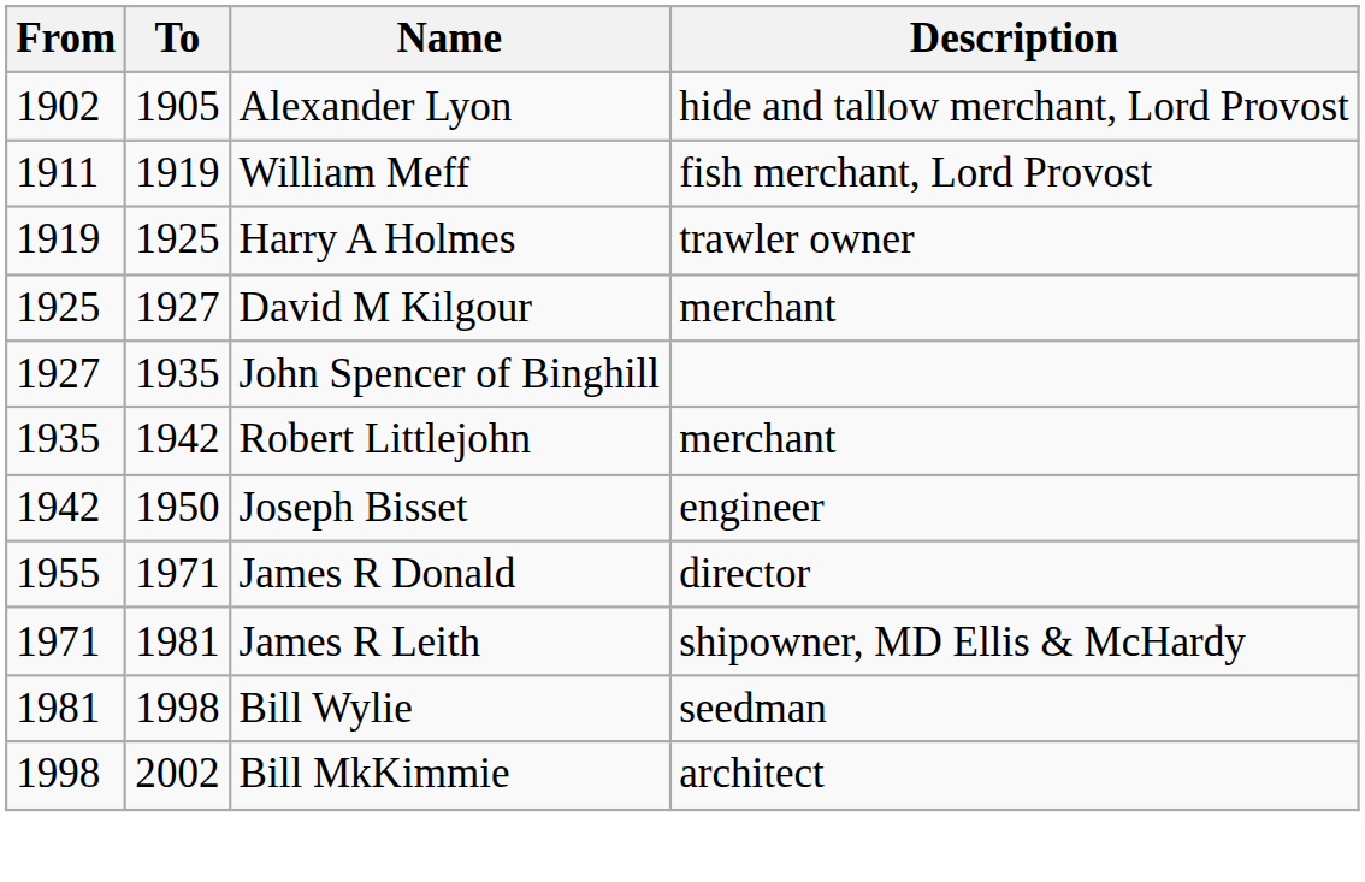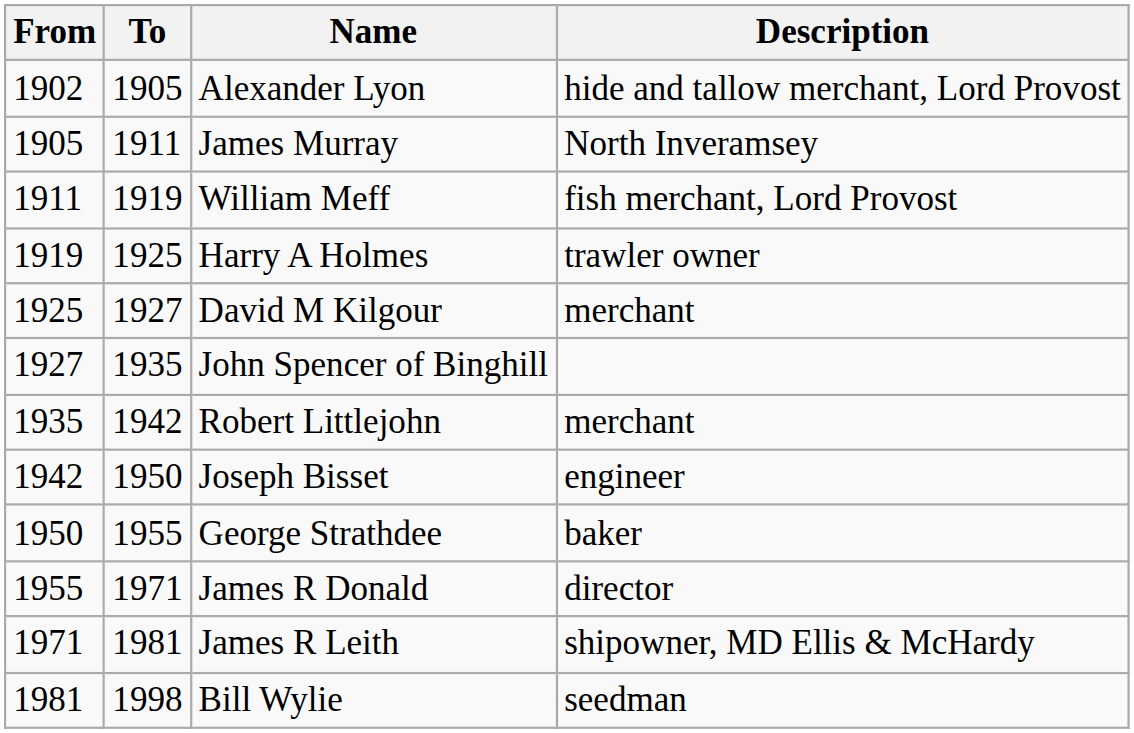+ row: 1905 | 1911 | James Murray | North Inveramsey
+ row: 1950 | 1955 | George Strathdee | baker
- row: 1998 | 2002 | Bill MkKimmie | architect
